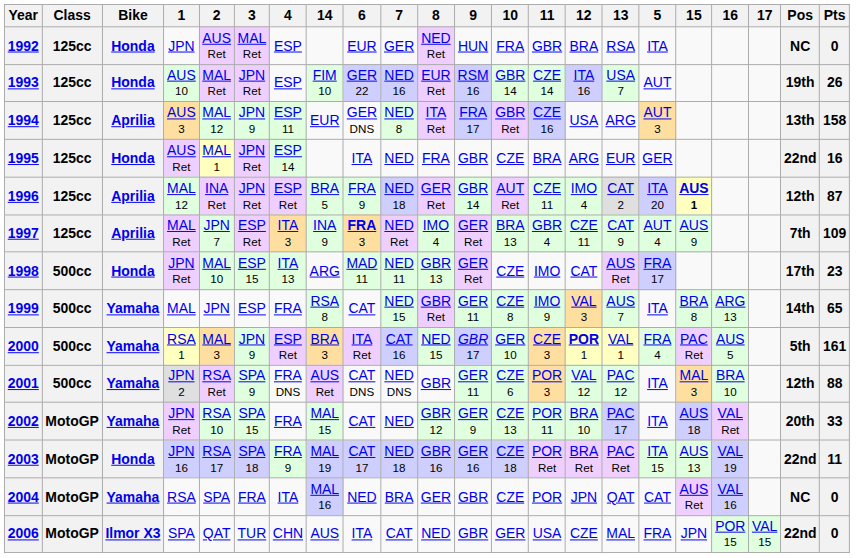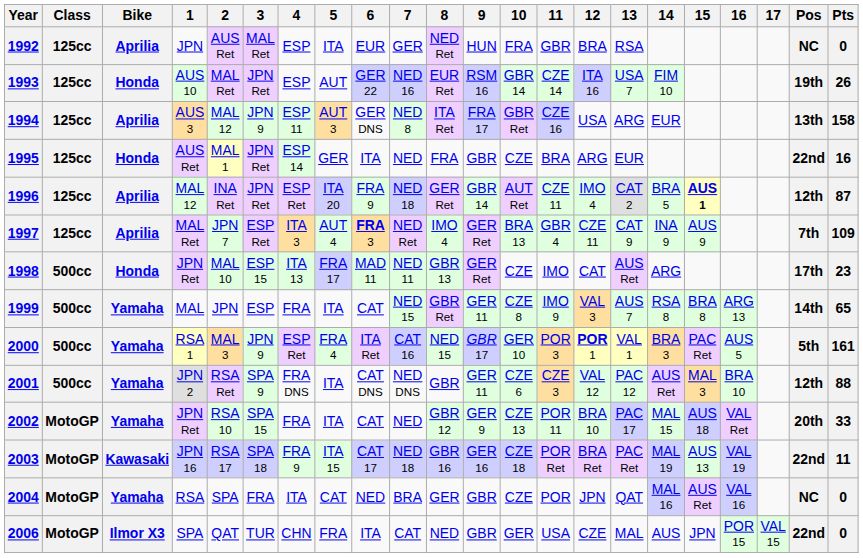columns swapped: 5 <-> 14
1992 | Bike: Honda -> Aprilia
2000 | 11: CZE 3 -> POR 3
2001 | 11: POR 3 -> CZE 3
2003 | Bike: Honda -> Kawasaki
